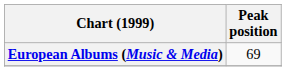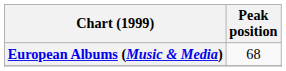European Albums (Music & Media) | Peak position: 69 -> 68
